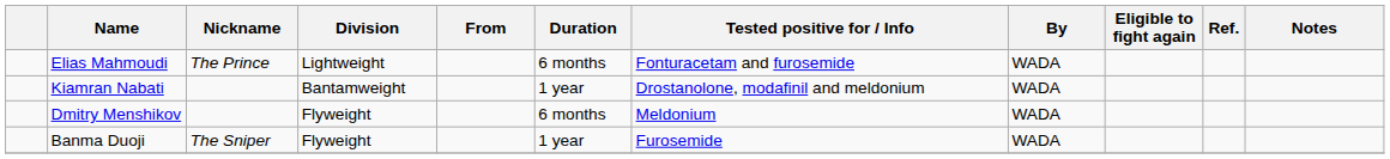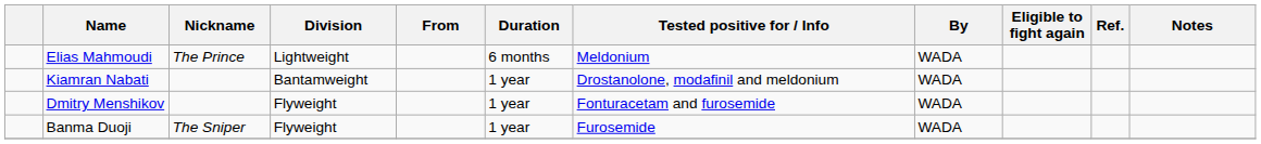Elias Mahmoudi | Tested positive for / Info: Fonturacetam and furosemide -> Meldonium
Dmitry Menshikov | Duration: 6 months -> 1 year
Dmitry Menshikov | Tested positive for / Info: Meldonium -> Fonturacetam and furosemide
